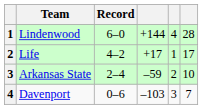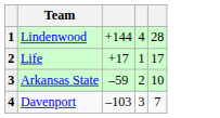- column: Record | 6–0 | 4–2 | 2–4 | 0–6
